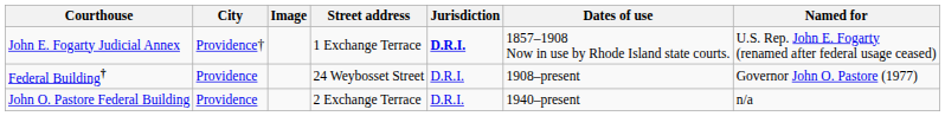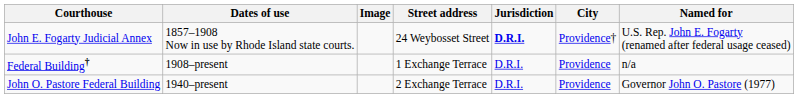columns swapped: City <-> Dates of use
John E. Fogarty Judicial Annex | Street address: 1 Exchange Terrace -> 24 Weybosset Street
Federal Building† | Street address: 24 Weybosset Street -> 1 Exchange Terrace
Federal Building† | Named for: Governor John O. Pastore (1977) -> n/a
John O. Pastore Federal Building | Named for: n/a -> Governor John O. Pastore (1977)
